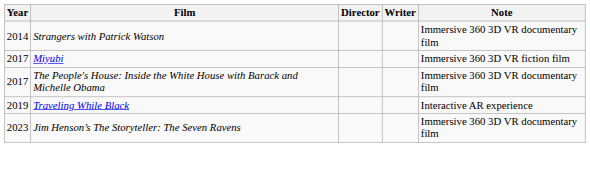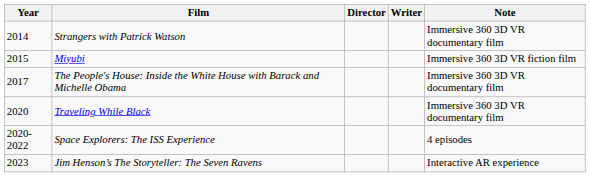Miyubi | Year: 2017 -> 2015
Traveling While Black | Year: 2019 -> 2020
Traveling While Black | Note: Interactive AR experience -> Immersive 360 3D VR documentary film
+ row: 2020-2022 | Space Explorers: The ISS Experience | 4 episodes
Jim Henson’s The Storyteller: The Seven Ravens | Note: Immersive 360 3D VR documentary film -> Interactive AR experience
